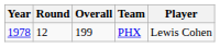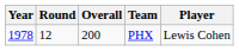PHX | Overall: 199 -> 200
